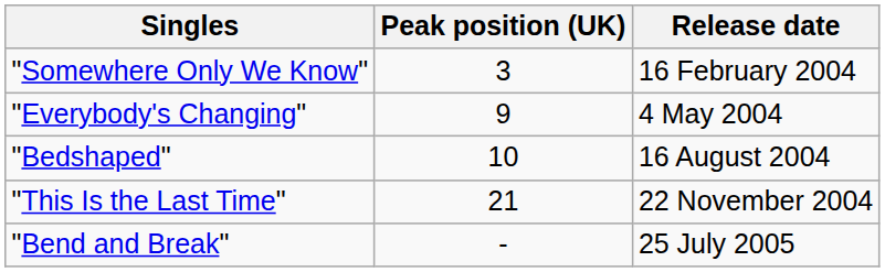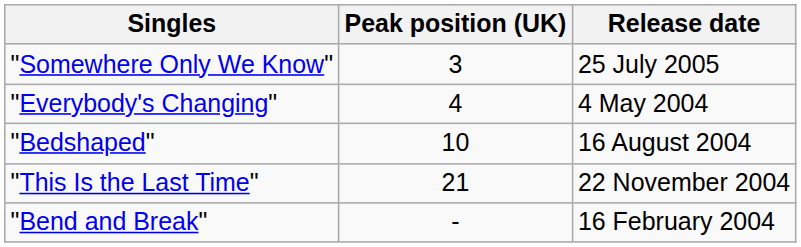"Somewhere Only We Know" | Release date: 16 February 2004 -> 25 July 2005
"Everybody's Changing" | Peak position (UK): 9 -> 4
"Bend and Break" | Release date: 25 July 2005 -> 16 February 2004
